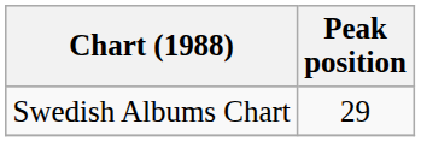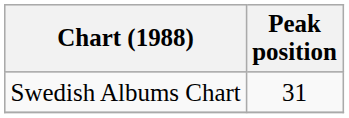Swedish Albums Chart | Peak position: 29 -> 31
